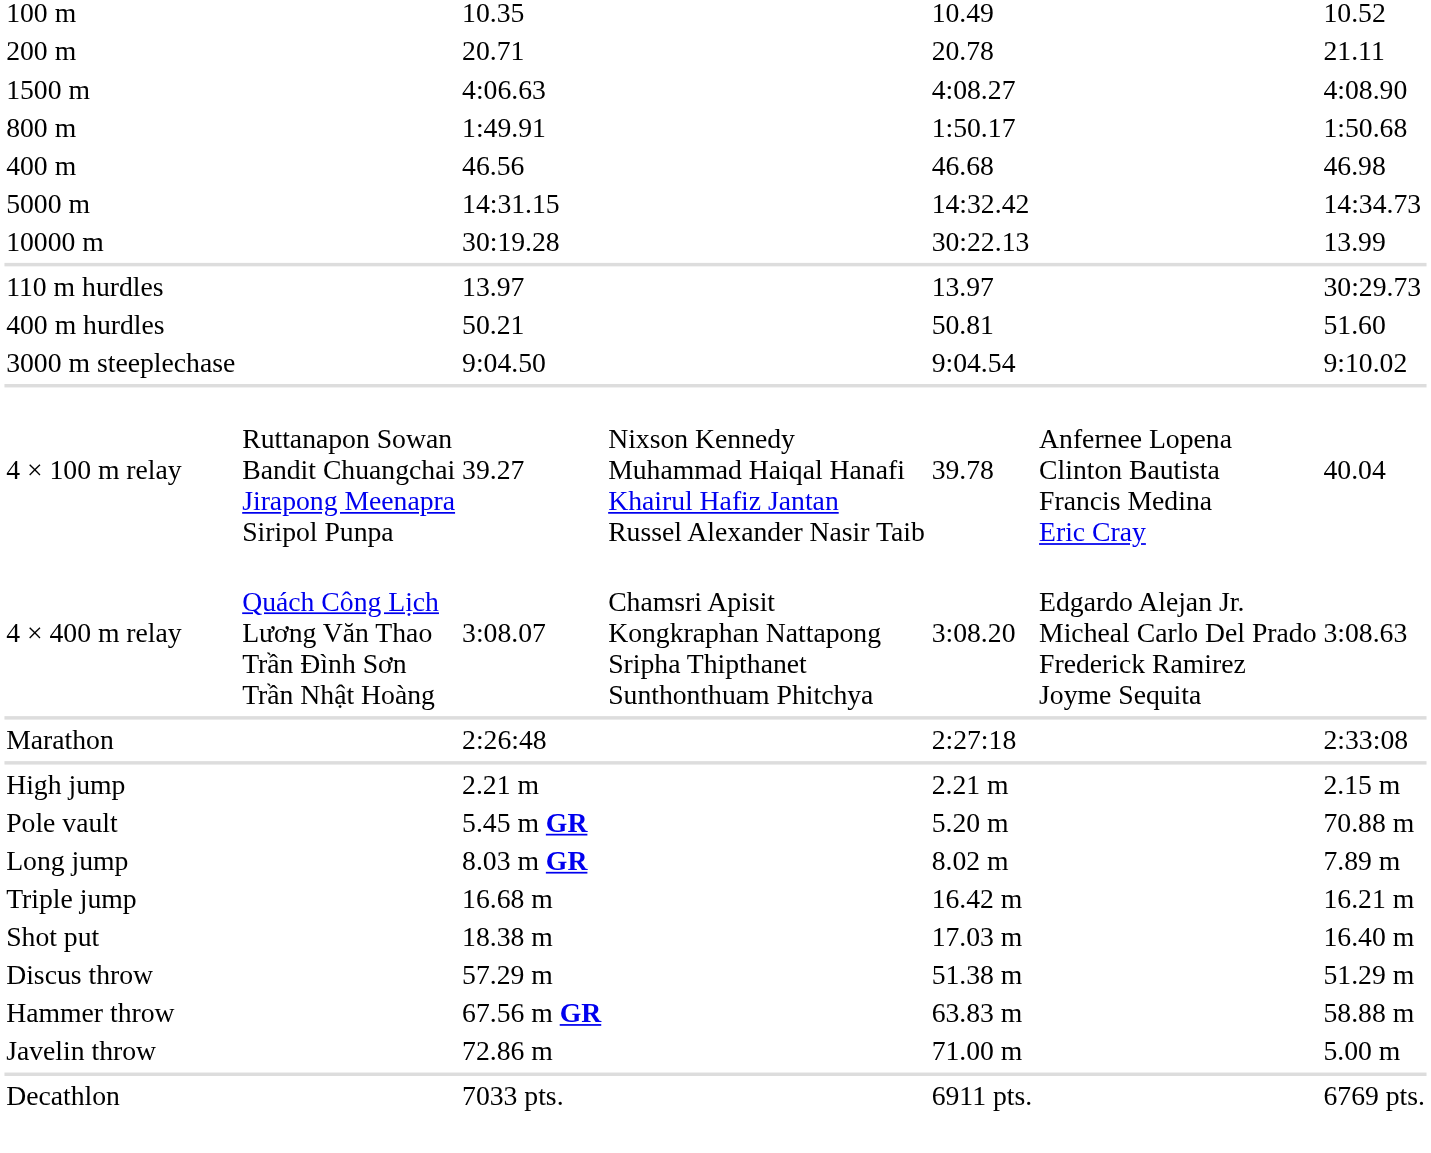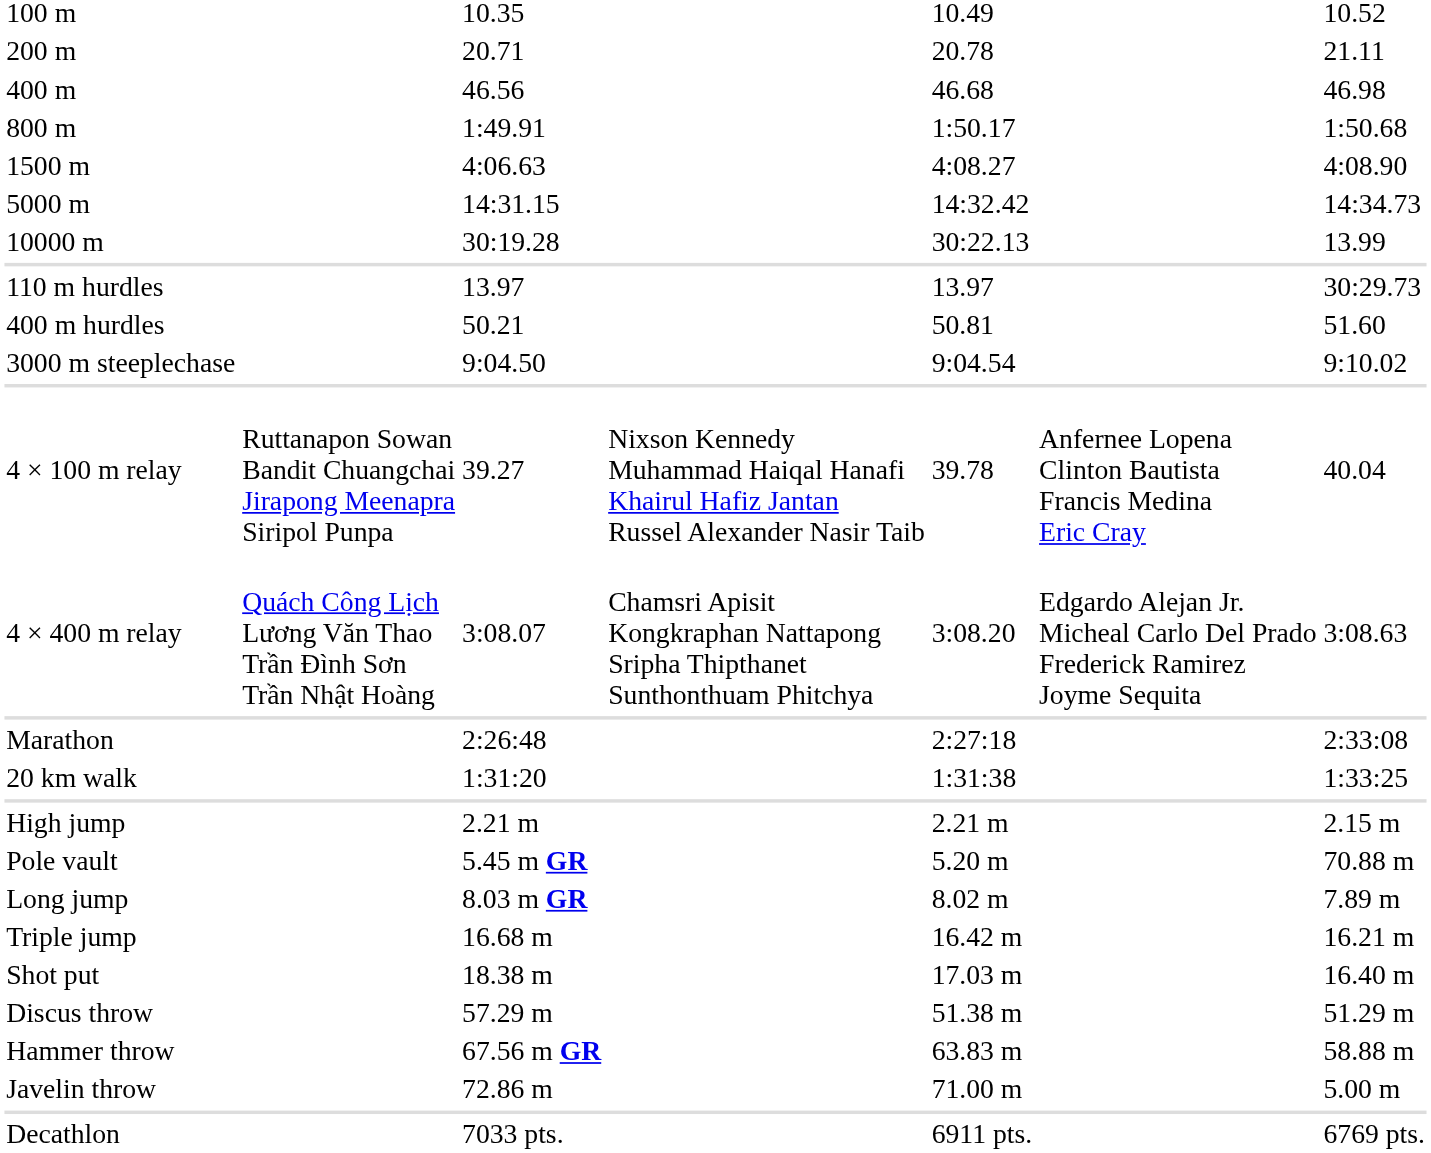rows swapped: 400 m <-> 1500 m
+ row: 20 km walk | 1:31:20 | 1:31:38 | 1:33:25
